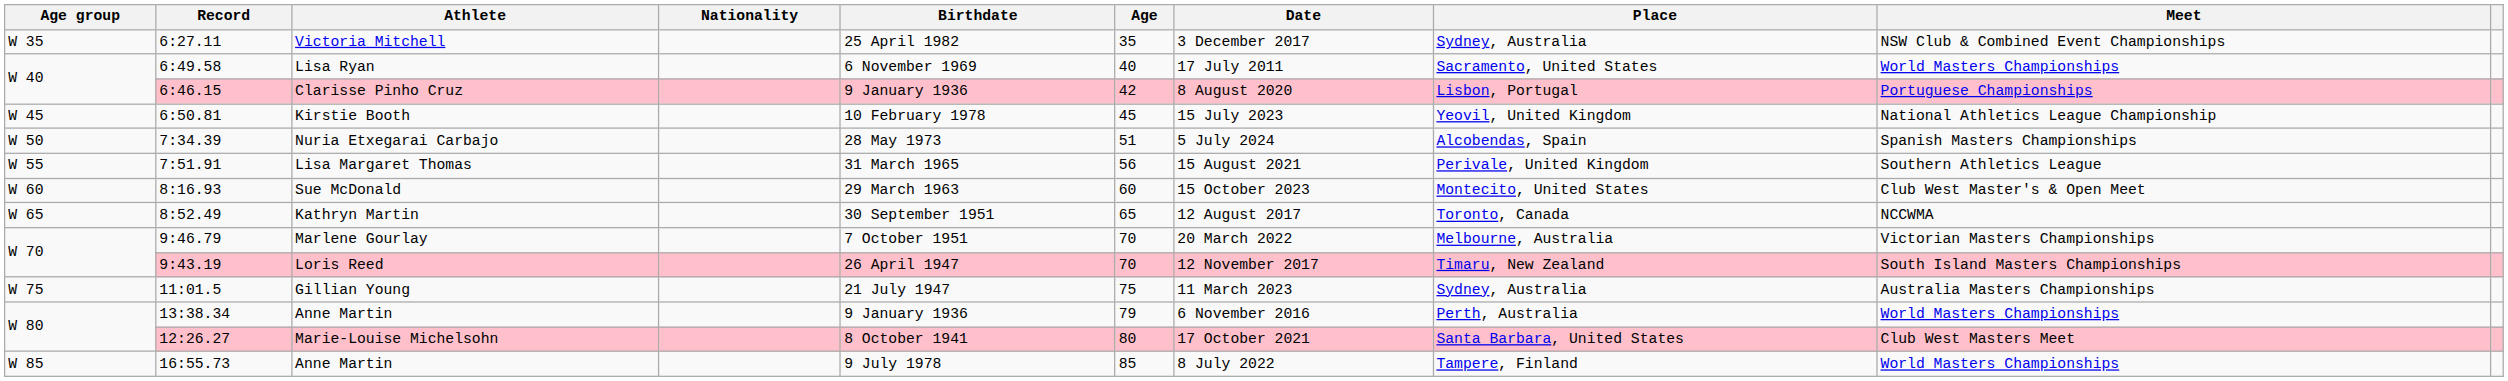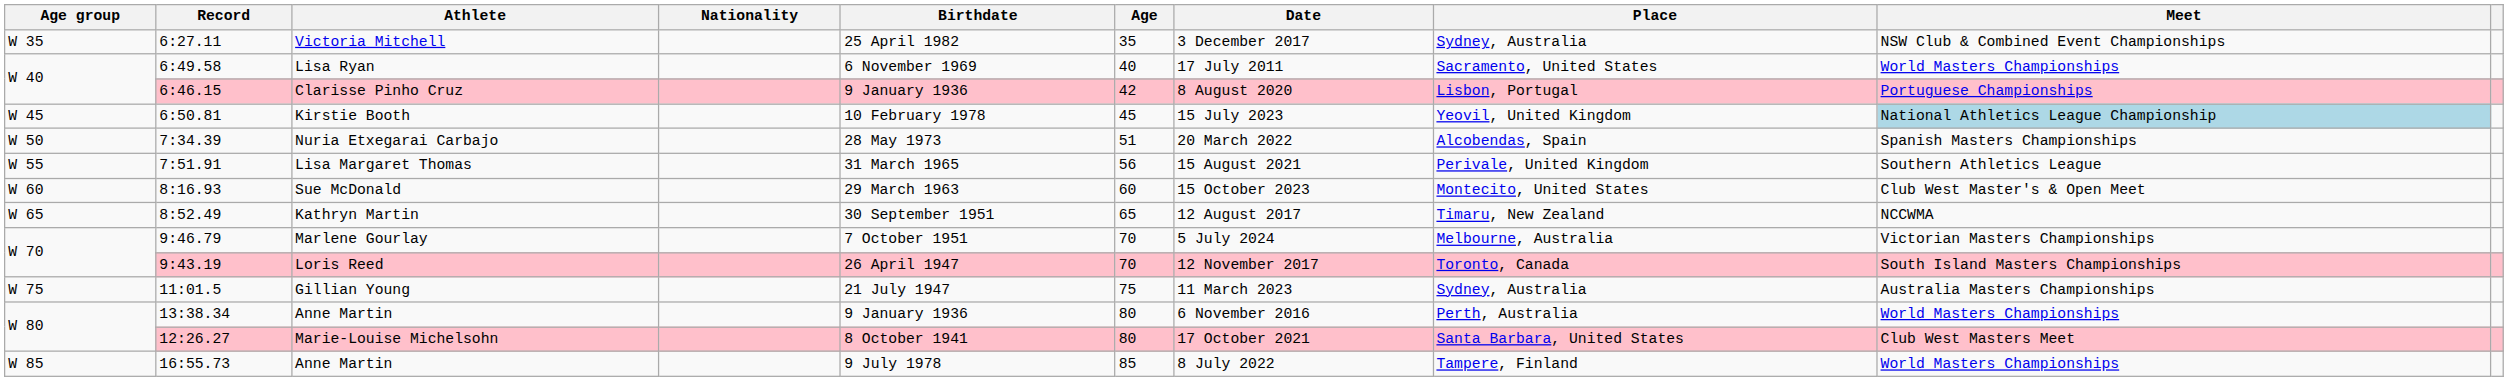Kirstie Booth | Meet: no background -> lightblue background
Nuria Etxegarai Carbajo | Date: 5 July 2024 -> 20 March 2022
Kathryn Martin | Place: Toronto, Canada -> Timaru, New Zealand
Marlene Gourlay | Date: 20 March 2022 -> 5 July 2024
Loris Reed | Place: Timaru, New Zealand -> Toronto, Canada
13:38.34 / Anne Martin | Age: 79 -> 80
